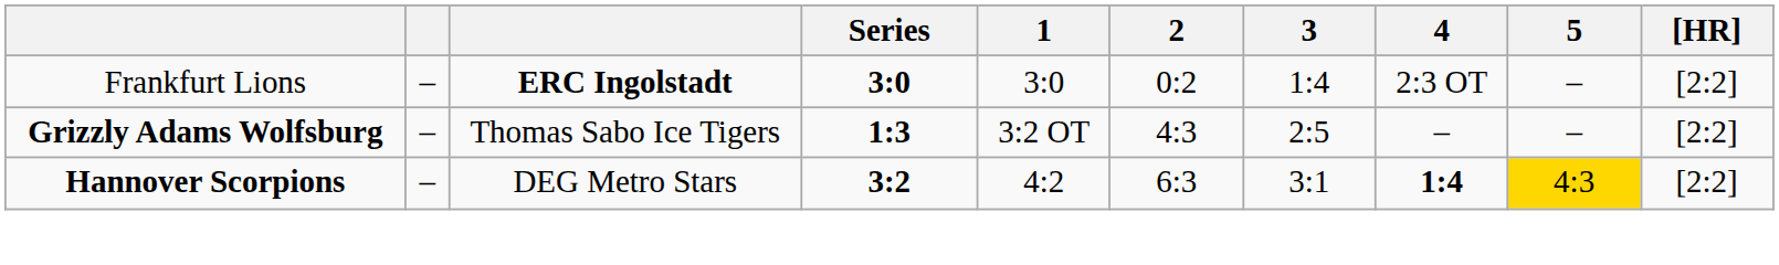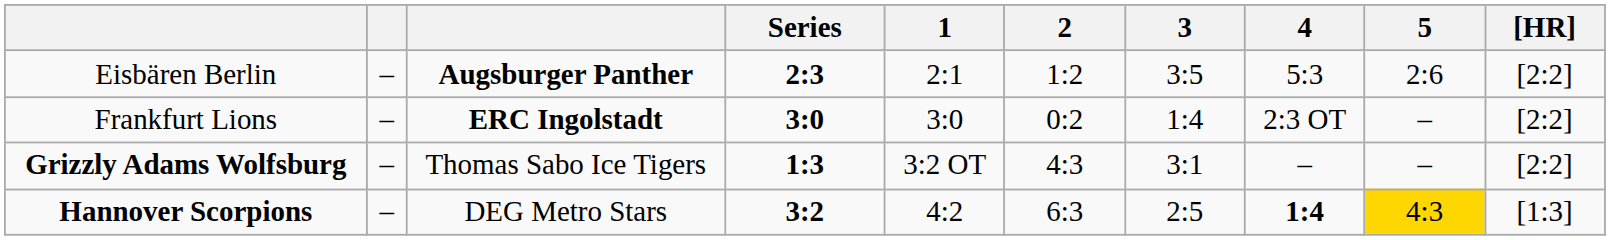+ row: Eisbären Berlin | – | Augsburger Panther | 2:3 | 2:1 | 1:2 | 3:5 | 5:3 | 2:6 | [2:2]
Grizzly Adams Wolfsburg | 3: 2:5 -> 3:1
Hannover Scorpions | 3: 3:1 -> 2:5
Hannover Scorpions | [HR]: [2:2] -> [1:3]
